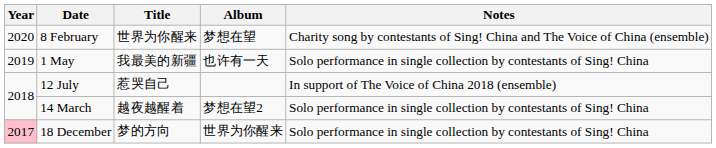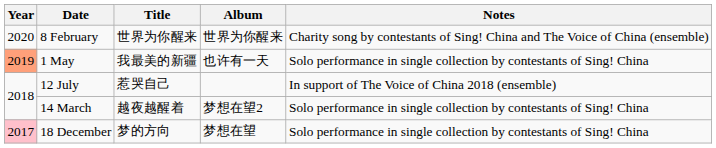8 February | Album: 梦想在望 -> 世界为你醒来
1 May | Year: no background -> lightsalmon background
18 December | Album: 世界为你醒来 -> 梦想在望
